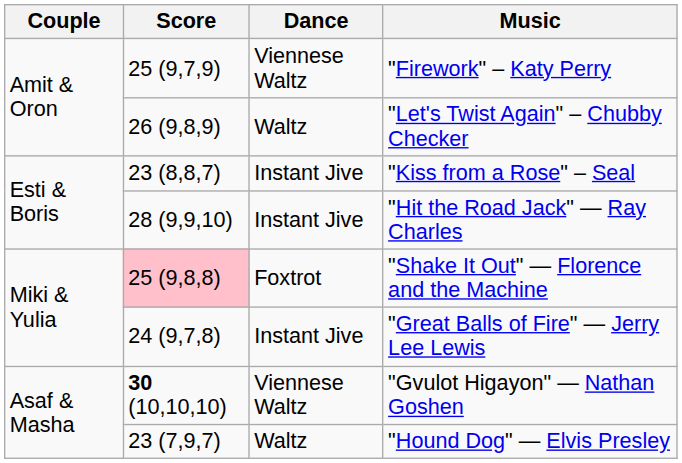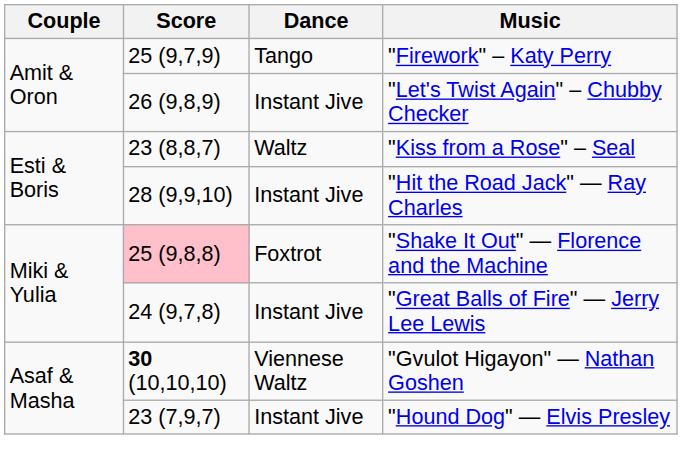"Firework" – Katy Perry | Dance: Viennese Waltz -> Tango
"Let's Twist Again" – Chubby Checker | Dance: Waltz -> Instant Jive
"Kiss from a Rose" – Seal | Dance: Instant Jive -> Waltz
"Hound Dog" — Elvis Presley | Dance: Waltz -> Instant Jive
